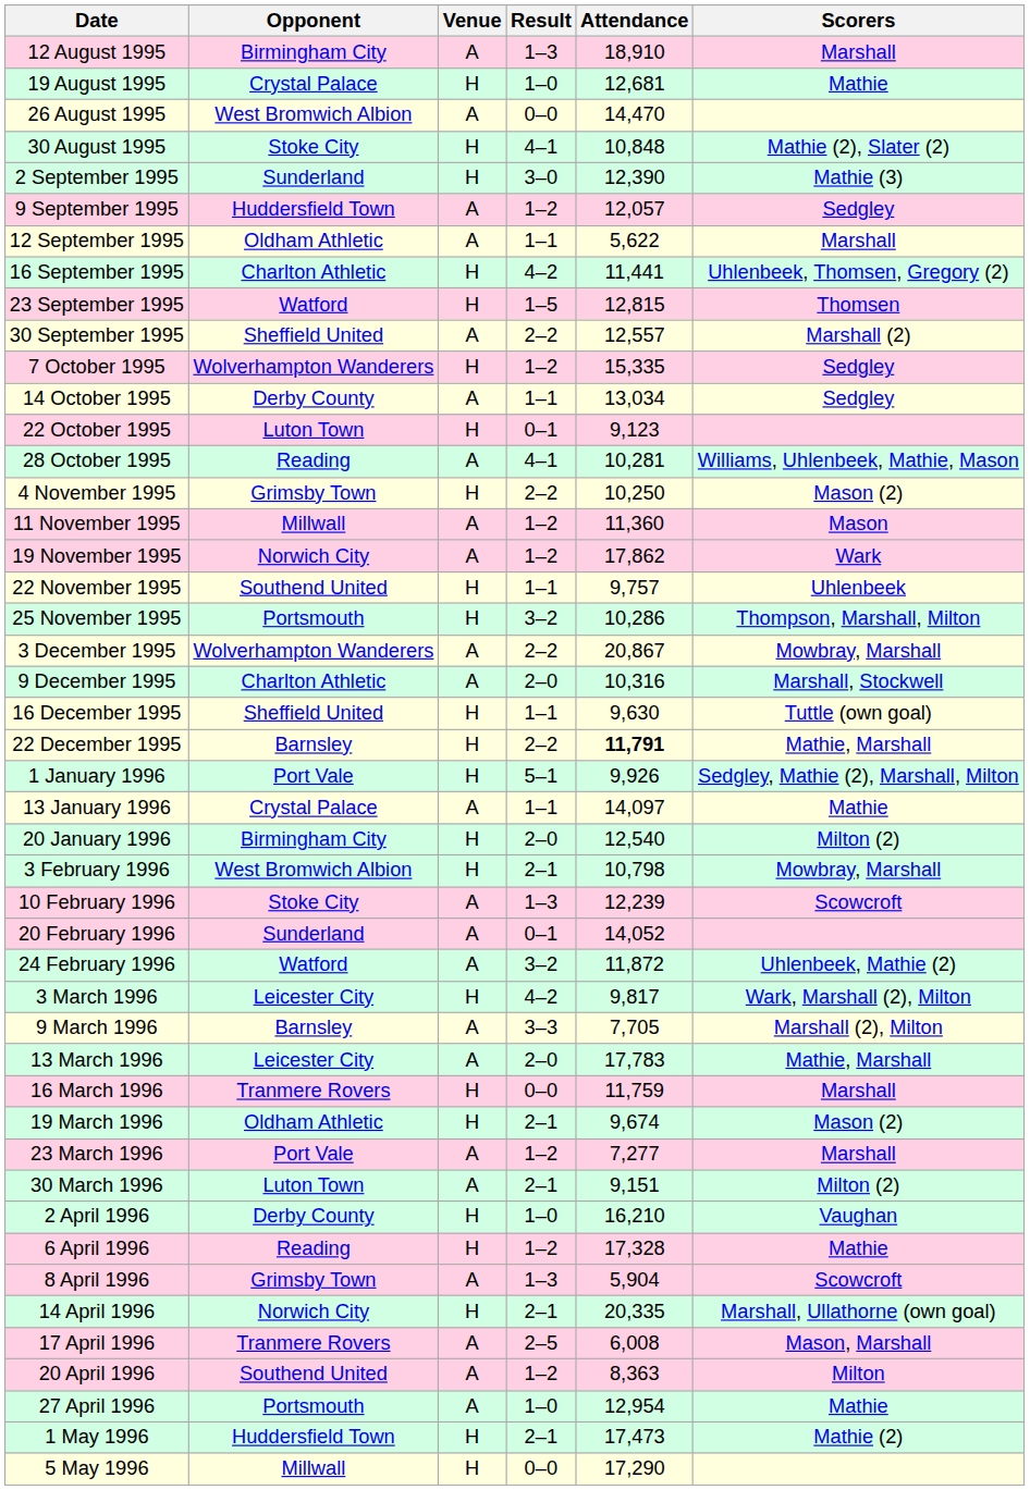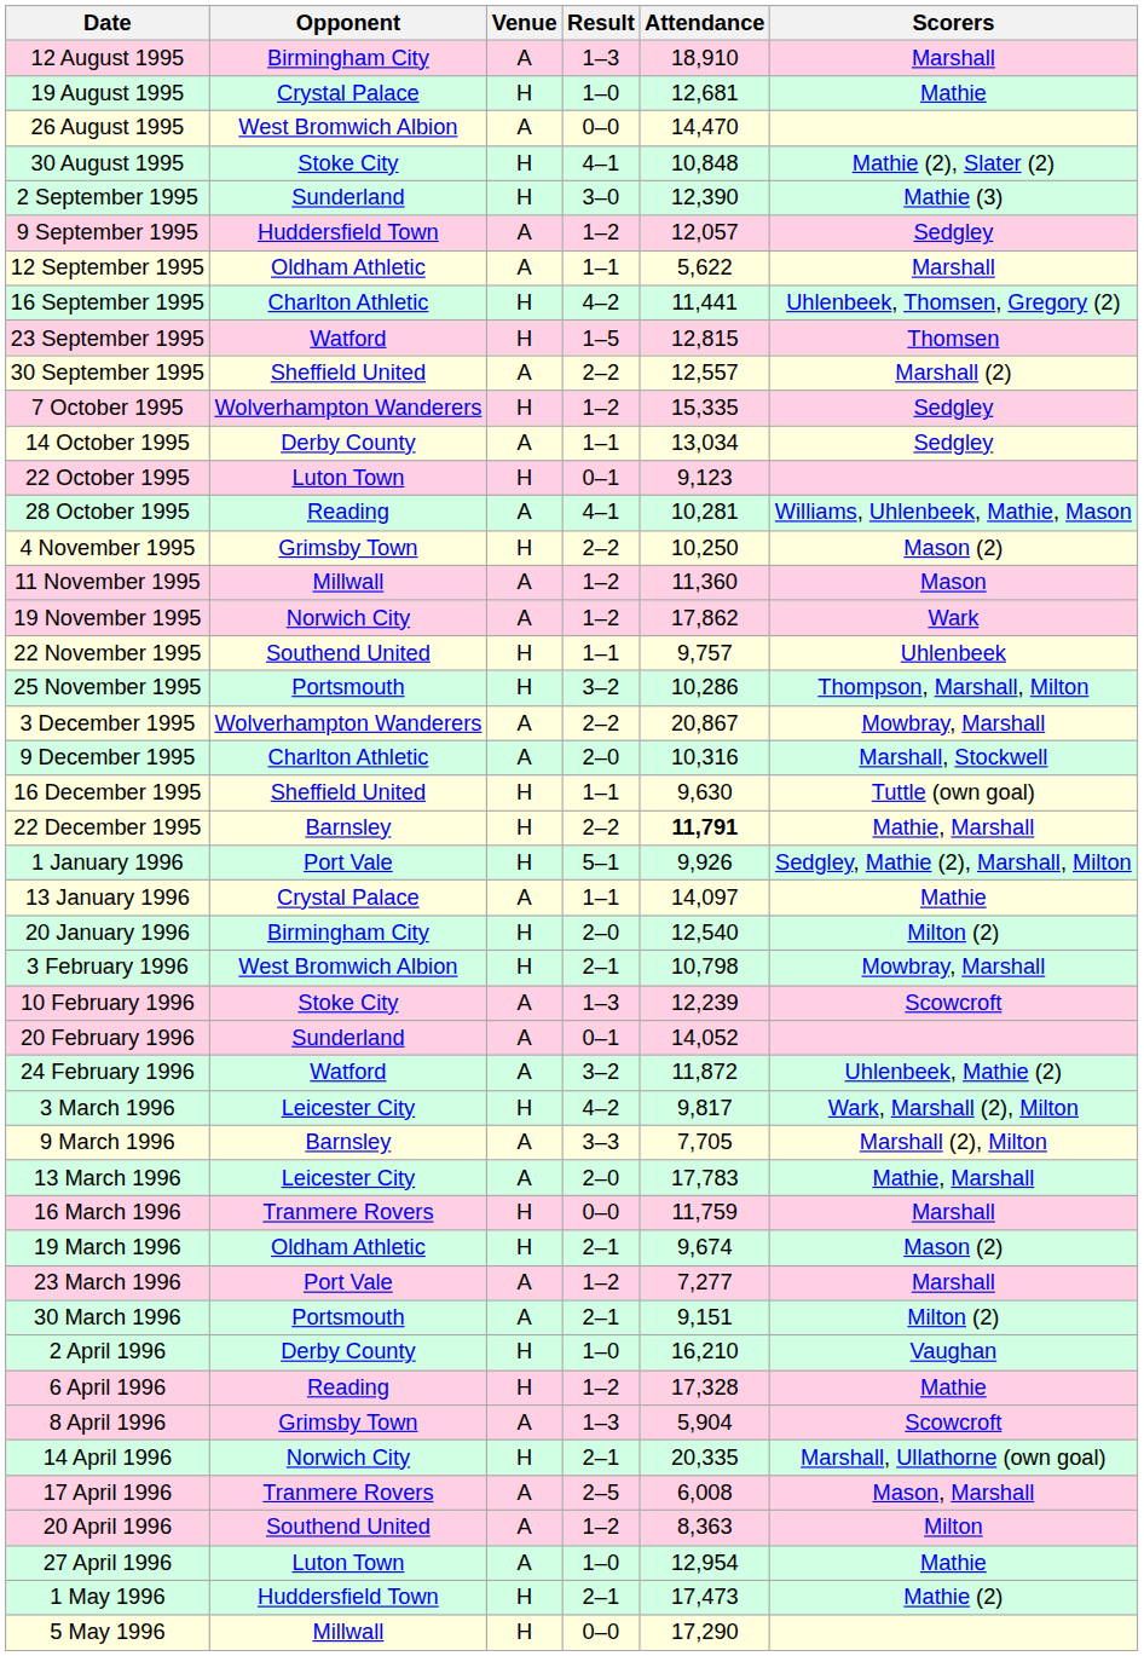30 March 1996 | Opponent: Luton Town -> Portsmouth
27 April 1996 | Opponent: Portsmouth -> Luton Town
